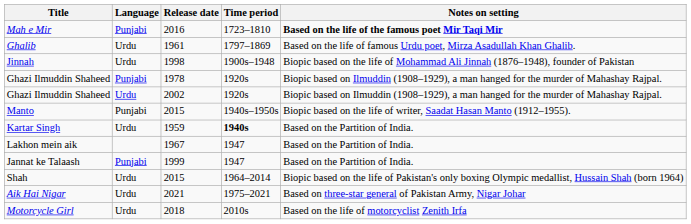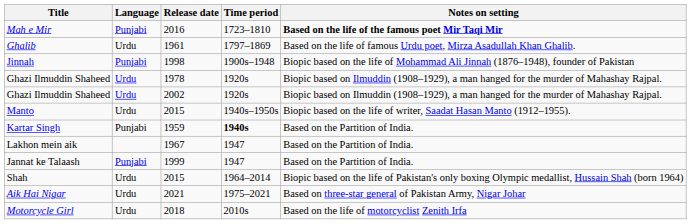Jinnah | Language: Urdu -> Punjabi
Ghazi Ilmuddin Shaheed / 1978 | Language: Punjabi -> Urdu
Manto | Language: Punjabi -> Urdu
Kartar Singh | Language: Urdu -> Punjabi
